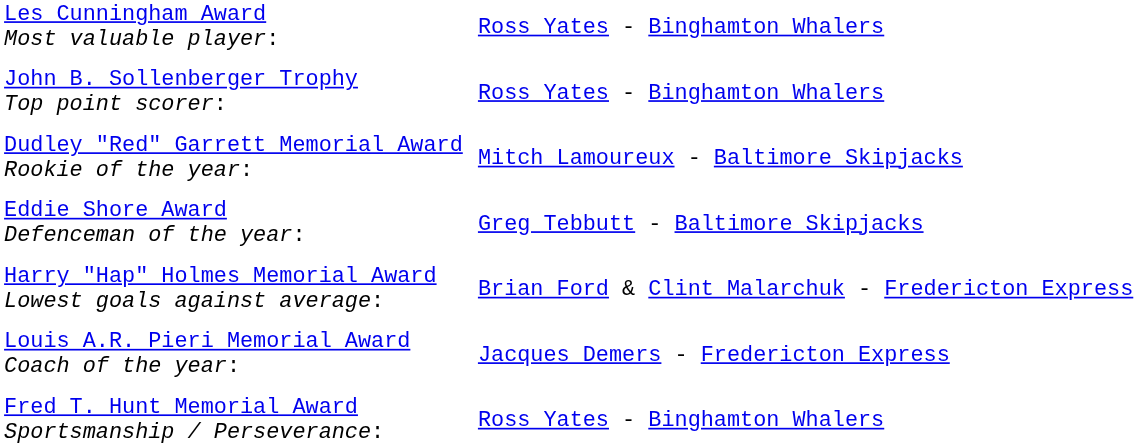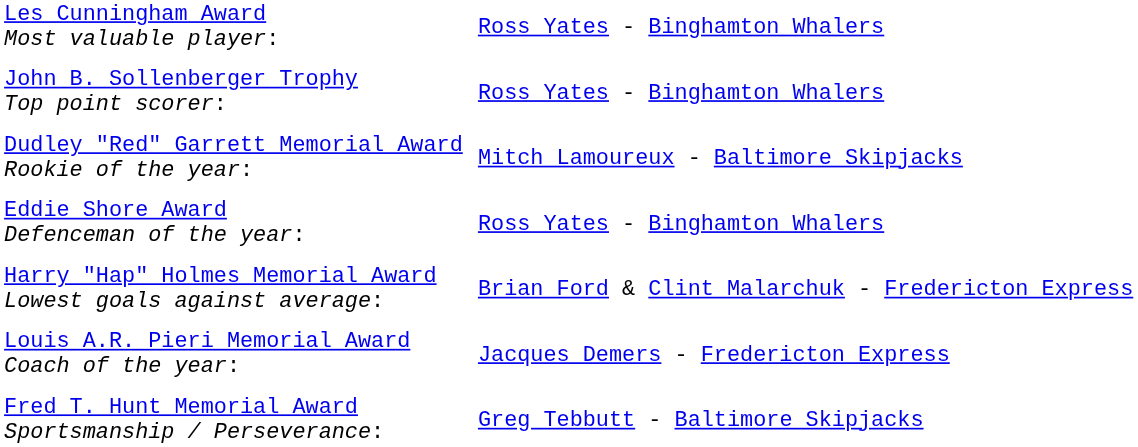Eddie Shore Award Defenceman of the year: | column 2: Greg Tebbutt - Baltimore Skipjacks -> Ross Yates - Binghamton Whalers
Fred T. Hunt Memorial Award Sportsmanship / Perseverance: | column 2: Ross Yates - Binghamton Whalers -> Greg Tebbutt - Baltimore Skipjacks
